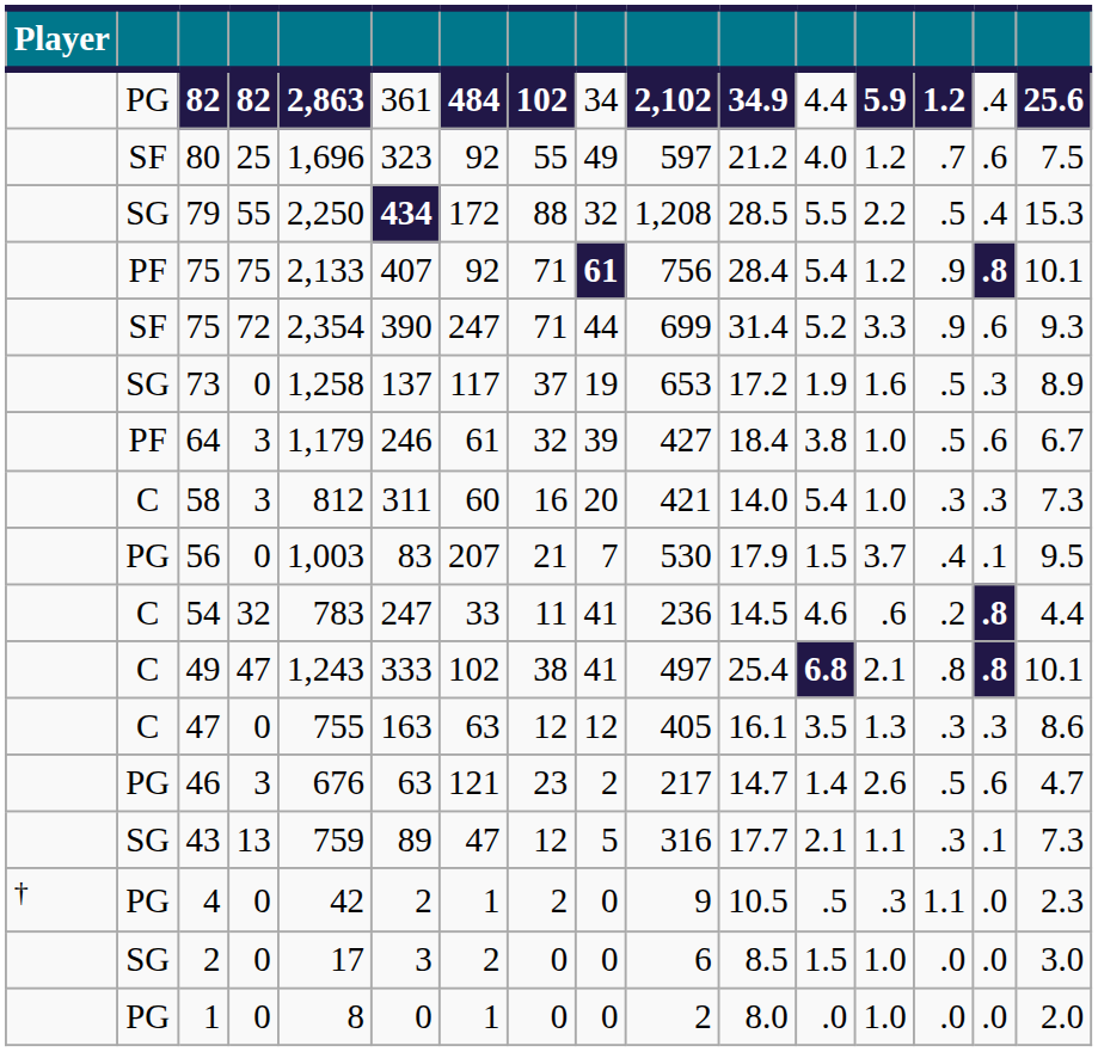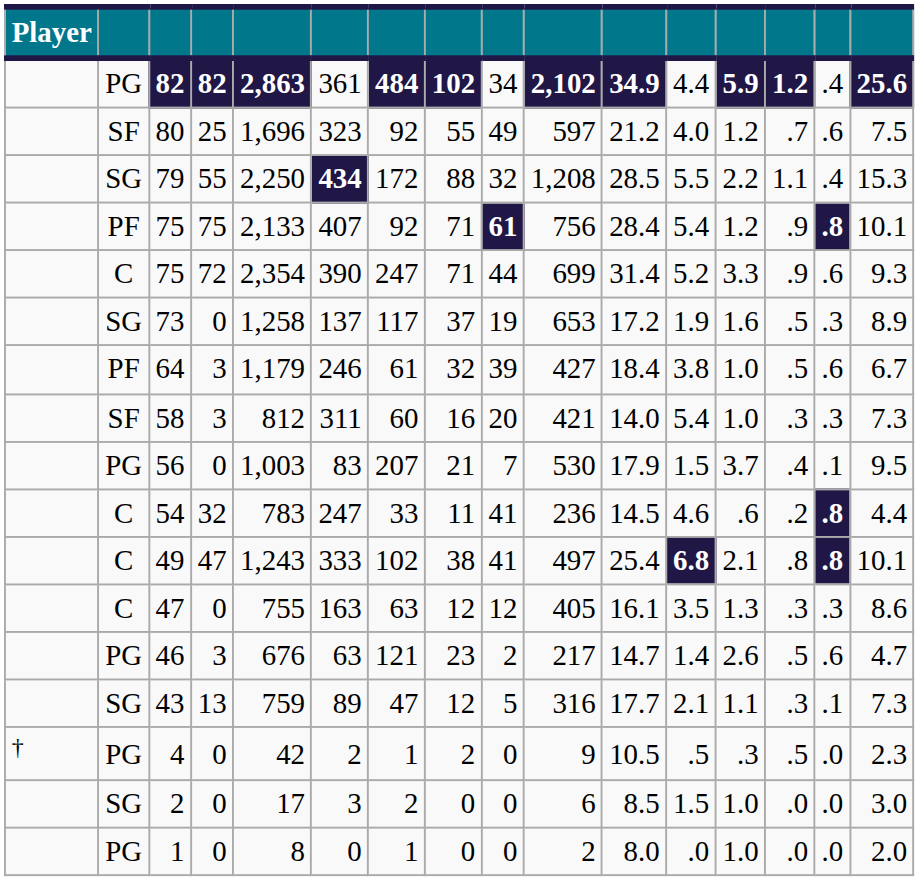79 | column 14: .5 -> 1.1
75 / 72 | column 2: SF -> C
58 | column 2: C -> SF
4 | column 14: 1.1 -> .5
